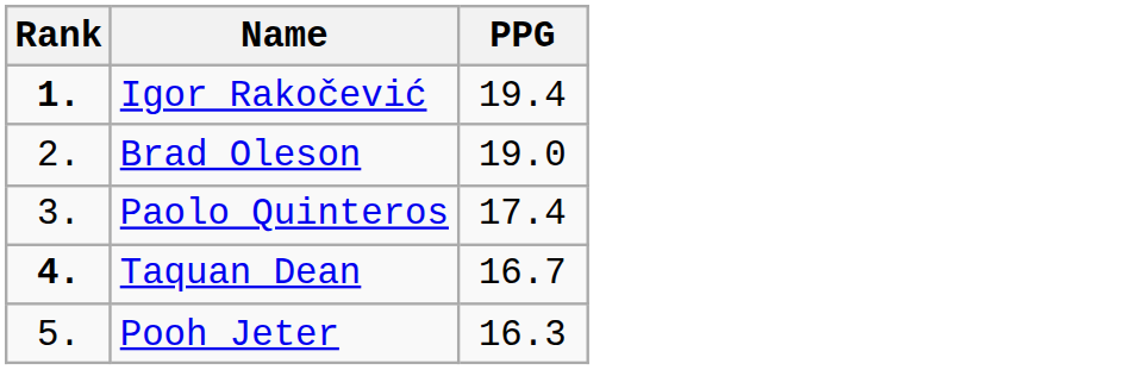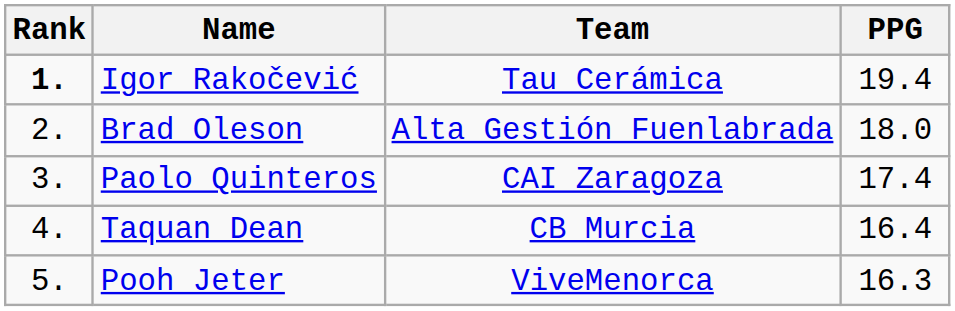+ column: Team | Tau Cerámica | Alta Gestión Fuenlabrada | CAI Zaragoza | CB Murcia | ViveMenorca
Brad Oleson | PPG: 19.0 -> 18.0
Taquan Dean | Rank: bold -> normal
Taquan Dean | PPG: 16.7 -> 16.4
